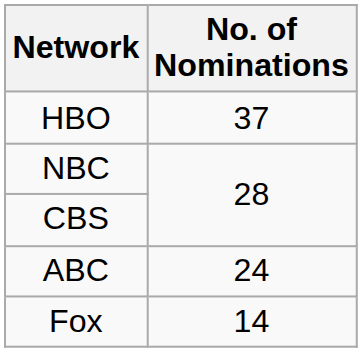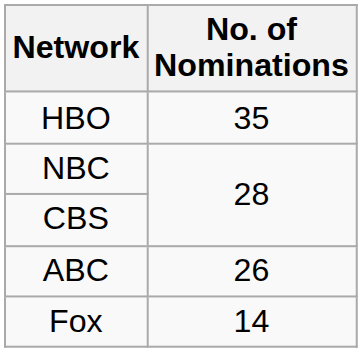HBO | No. of Nominations: 37 -> 35
ABC | No. of Nominations: 24 -> 26
